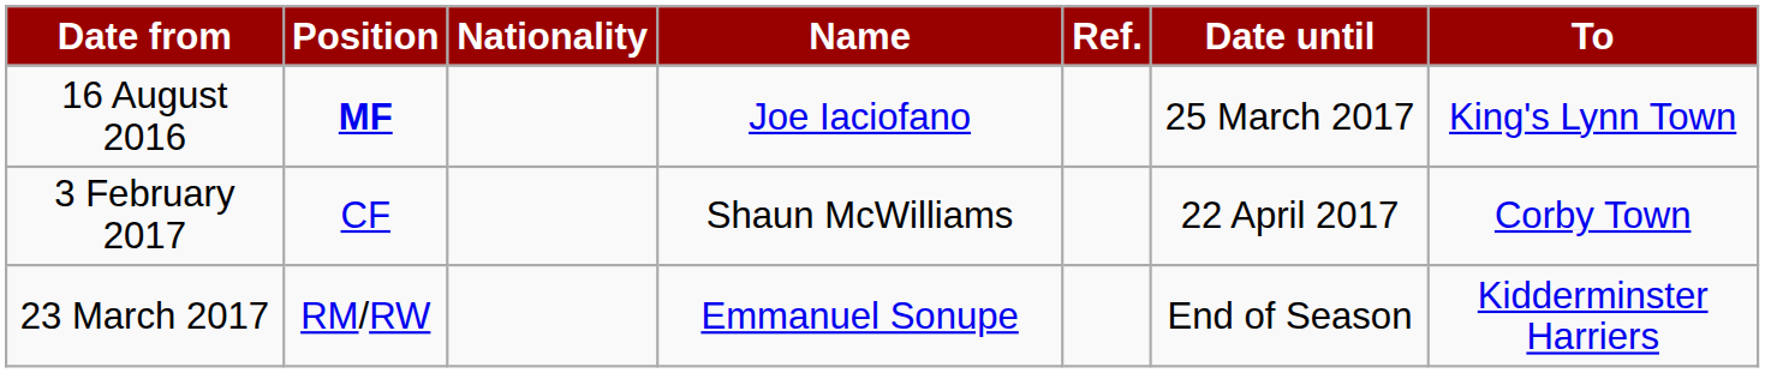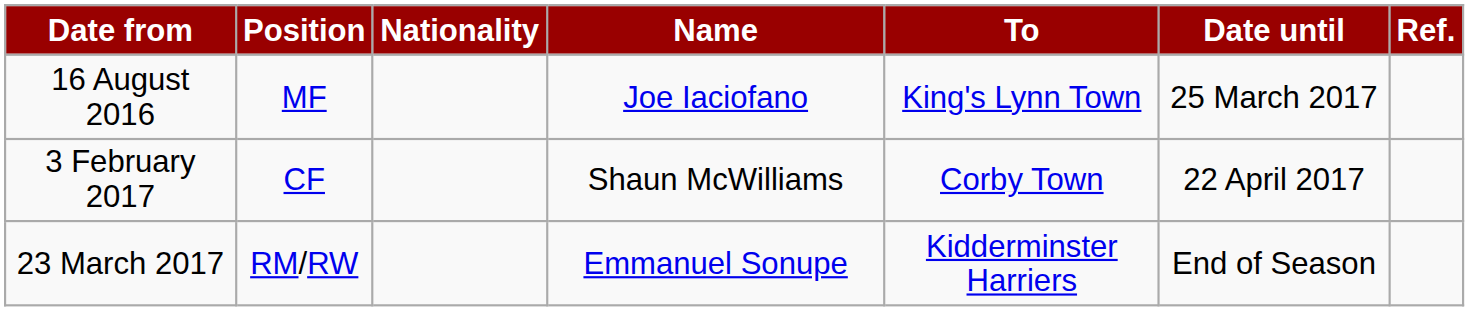columns swapped: To <-> Ref.
16 August 2016 | Position: bold -> normal
